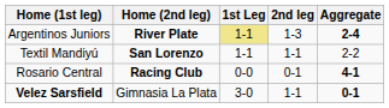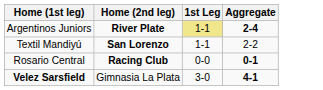- column: 2nd leg | 1-3 | 1-1 | 0-1 | 1-1
Rosario Central | Aggregate: 4-1 -> 0-1
Velez Sarsfield | Aggregate: 0-1 -> 4-1
